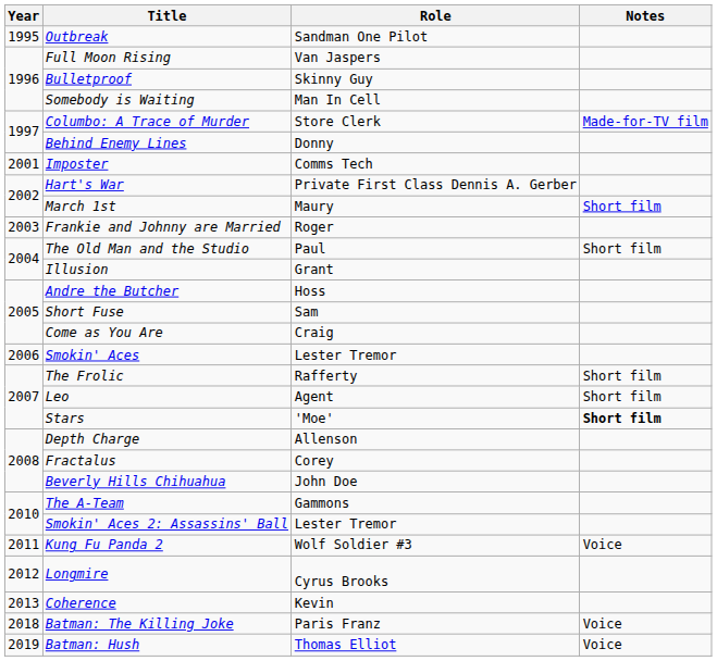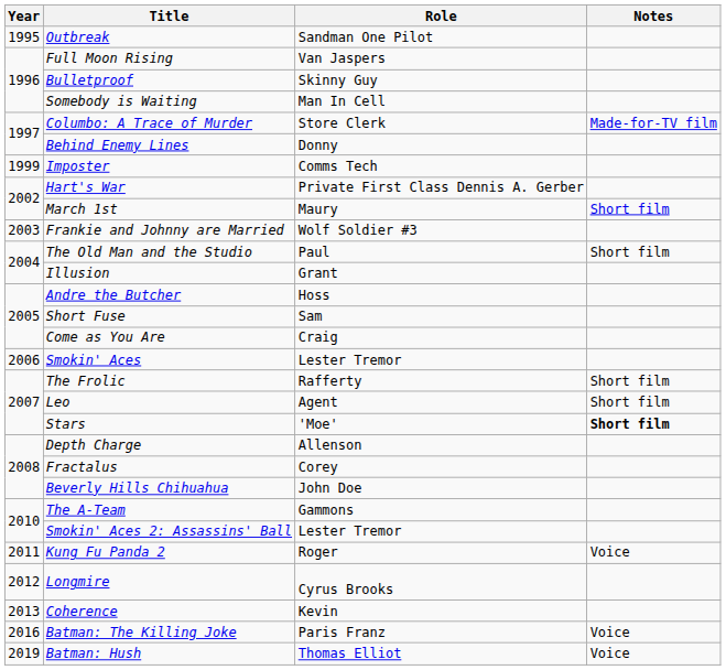Imposter | Year: 2001 -> 1999
Frankie and Johnny are Married | Role: Roger -> Wolf Soldier #3
Kung Fu Panda 2 | Role: Wolf Soldier #3 -> Roger
Batman: The Killing Joke | Year: 2018 -> 2016
